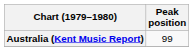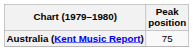Australia (Kent Music Report) | Peak position: 99 -> 75
